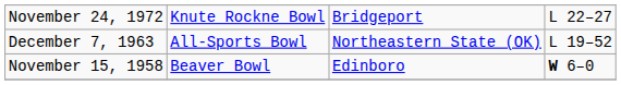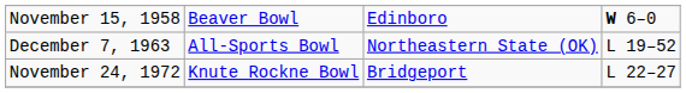rows swapped: November 15, 1958 <-> November 24, 1972
